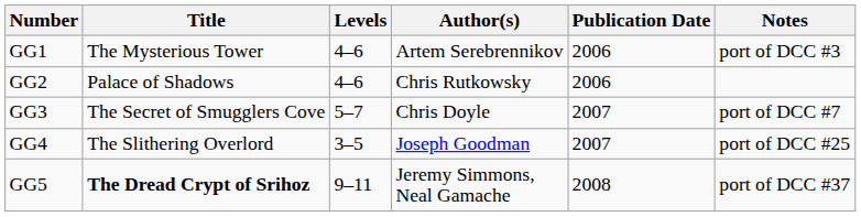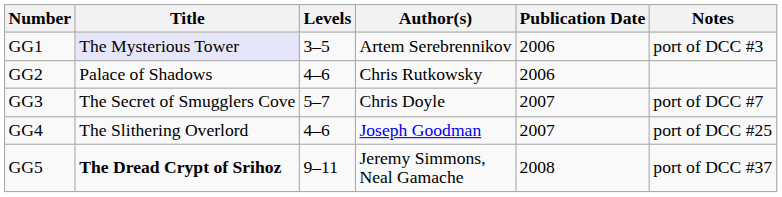GG1 | Title: no background -> lavender background
GG1 | Levels: 4–6 -> 3–5
GG4 | Levels: 3–5 -> 4–6
